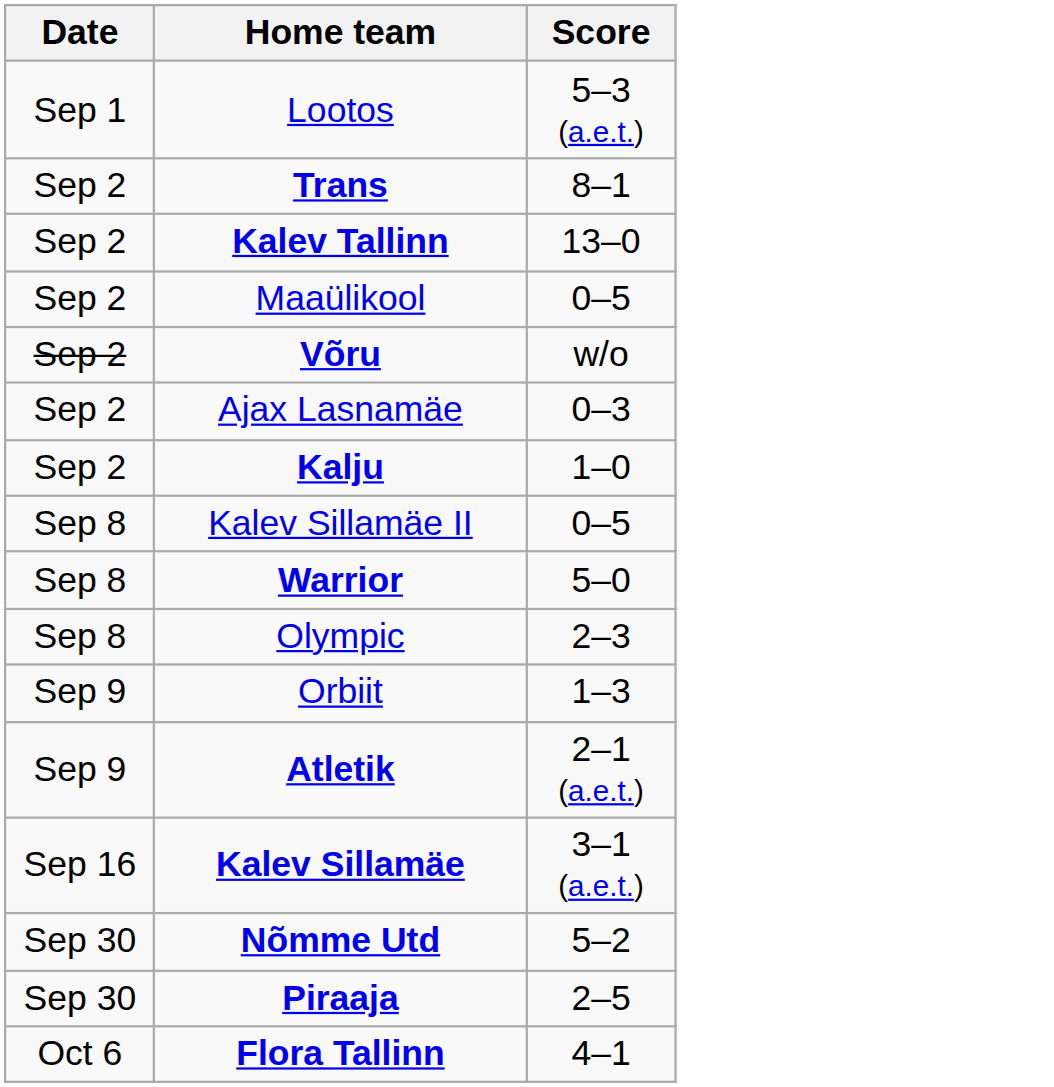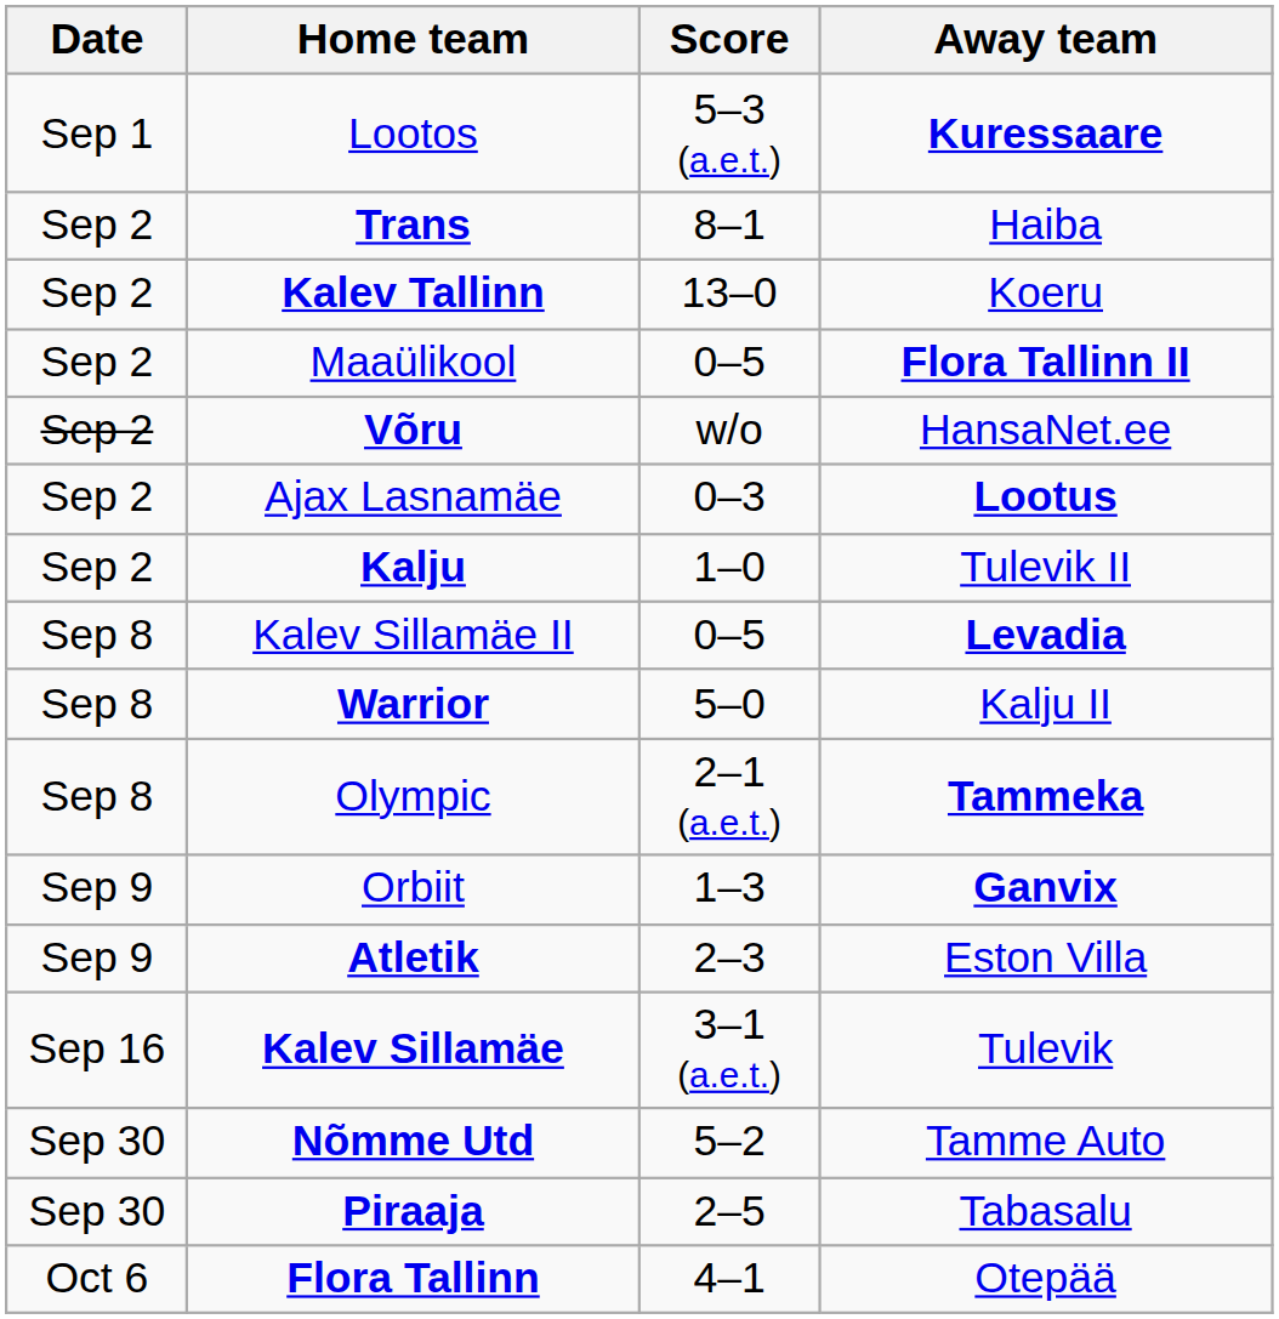+ column: Away team | Kuressaare | Haiba | Koeru | Flora Tallinn II | HansaNet.ee | Lootus | Tulevik II | Levadia | Kalju II | Tammeka | Ganvix | Eston Villa | Tulevik | Tamme Auto | Tabasalu | Otepää
Olympic | Score: 2–3 -> 2–1 (a.e.t.)
Atletik | Score: 2–1 (a.e.t.) -> 2–3
